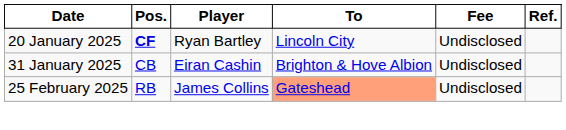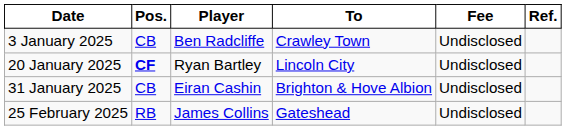+ row: 3 January 2025 | CB | Ben Radcliffe | Crawley Town | Undisclosed
25 February 2025 | To: lightsalmon background -> no background
